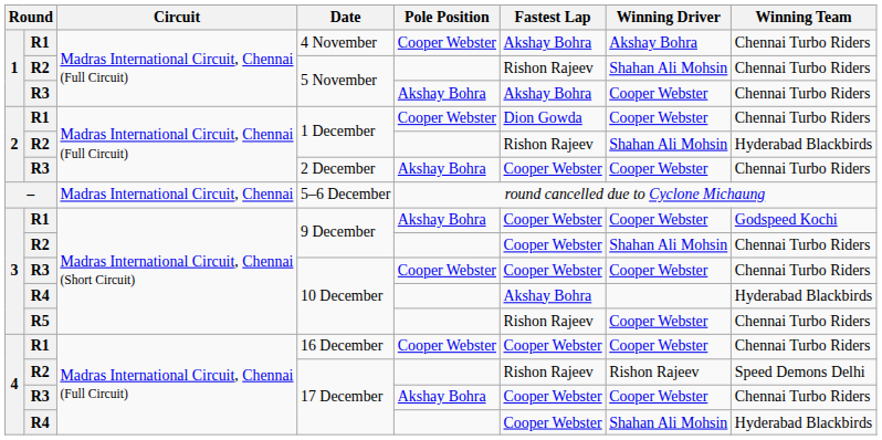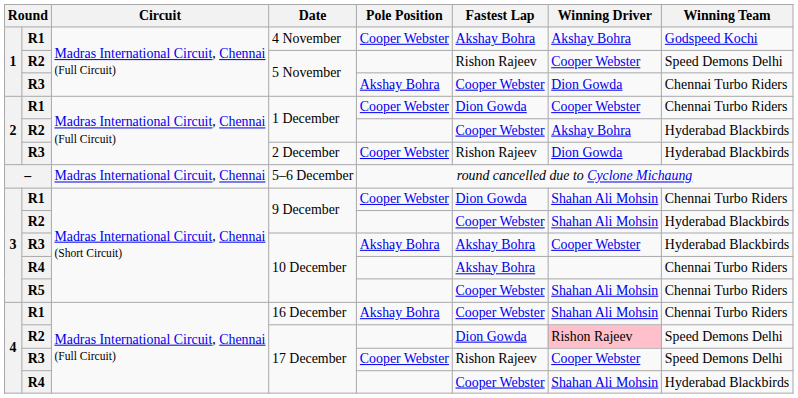4 November | Winning Team: Chennai Turbo Riders -> Godspeed Kochi
R2 / 5 November | Winning Driver: Shahan Ali Mohsin -> Cooper Webster
R2 / 5 November | Winning Team: Chennai Turbo Riders -> Speed Demons Delhi
R3 / 5 November | Fastest Lap: Akshay Bohra -> Cooper Webster
R3 / 5 November | Winning Driver: Cooper Webster -> Dion Gowda
R2 / 1 December | Fastest Lap: Rishon Rajeev -> Cooper Webster
R2 / 1 December | Winning Driver: Shahan Ali Mohsin -> Akshay Bohra
2 December | Pole Position: Akshay Bohra -> Cooper Webster
2 December | Fastest Lap: Cooper Webster -> Rishon Rajeev
2 December | Winning Driver: Cooper Webster -> Dion Gowda
2 December | Winning Team: Chennai Turbo Riders -> Hyderabad Blackbirds
R1 / 9 December | Pole Position: Akshay Bohra -> Cooper Webster
R1 / 9 December | Fastest Lap: Cooper Webster -> Dion Gowda
R1 / 9 December | Winning Driver: Cooper Webster -> Shahan Ali Mohsin
R1 / 9 December | Winning Team: Godspeed Kochi -> Chennai Turbo Riders
R2 / 9 December | Winning Team: Chennai Turbo Riders -> Hyderabad Blackbirds
R3 / 10 December | Pole Position: Cooper Webster -> Akshay Bohra
R3 / 10 December | Fastest Lap: Cooper Webster -> Akshay Bohra
R3 / 10 December | Winning Team: Chennai Turbo Riders -> Hyderabad Blackbirds
R4 / 10 December | Winning Team: Hyderabad Blackbirds -> Chennai Turbo Riders
R5 / 10 December | Fastest Lap: Rishon Rajeev -> Cooper Webster
R5 / 10 December | Winning Driver: Cooper Webster -> Shahan Ali Mohsin
16 December | Pole Position: Cooper Webster -> Akshay Bohra
16 December | Winning Driver: Cooper Webster -> Shahan Ali Mohsin
R2 / 17 December | Fastest Lap: Rishon Rajeev -> Dion Gowda
R2 / 17 December | Winning Driver: no background -> pink background
R3 / 17 December | Pole Position: Akshay Bohra -> Cooper Webster
R3 / 17 December | Fastest Lap: Cooper Webster -> Rishon Rajeev
R3 / 17 December | Winning Team: Chennai Turbo Riders -> Speed Demons Delhi
